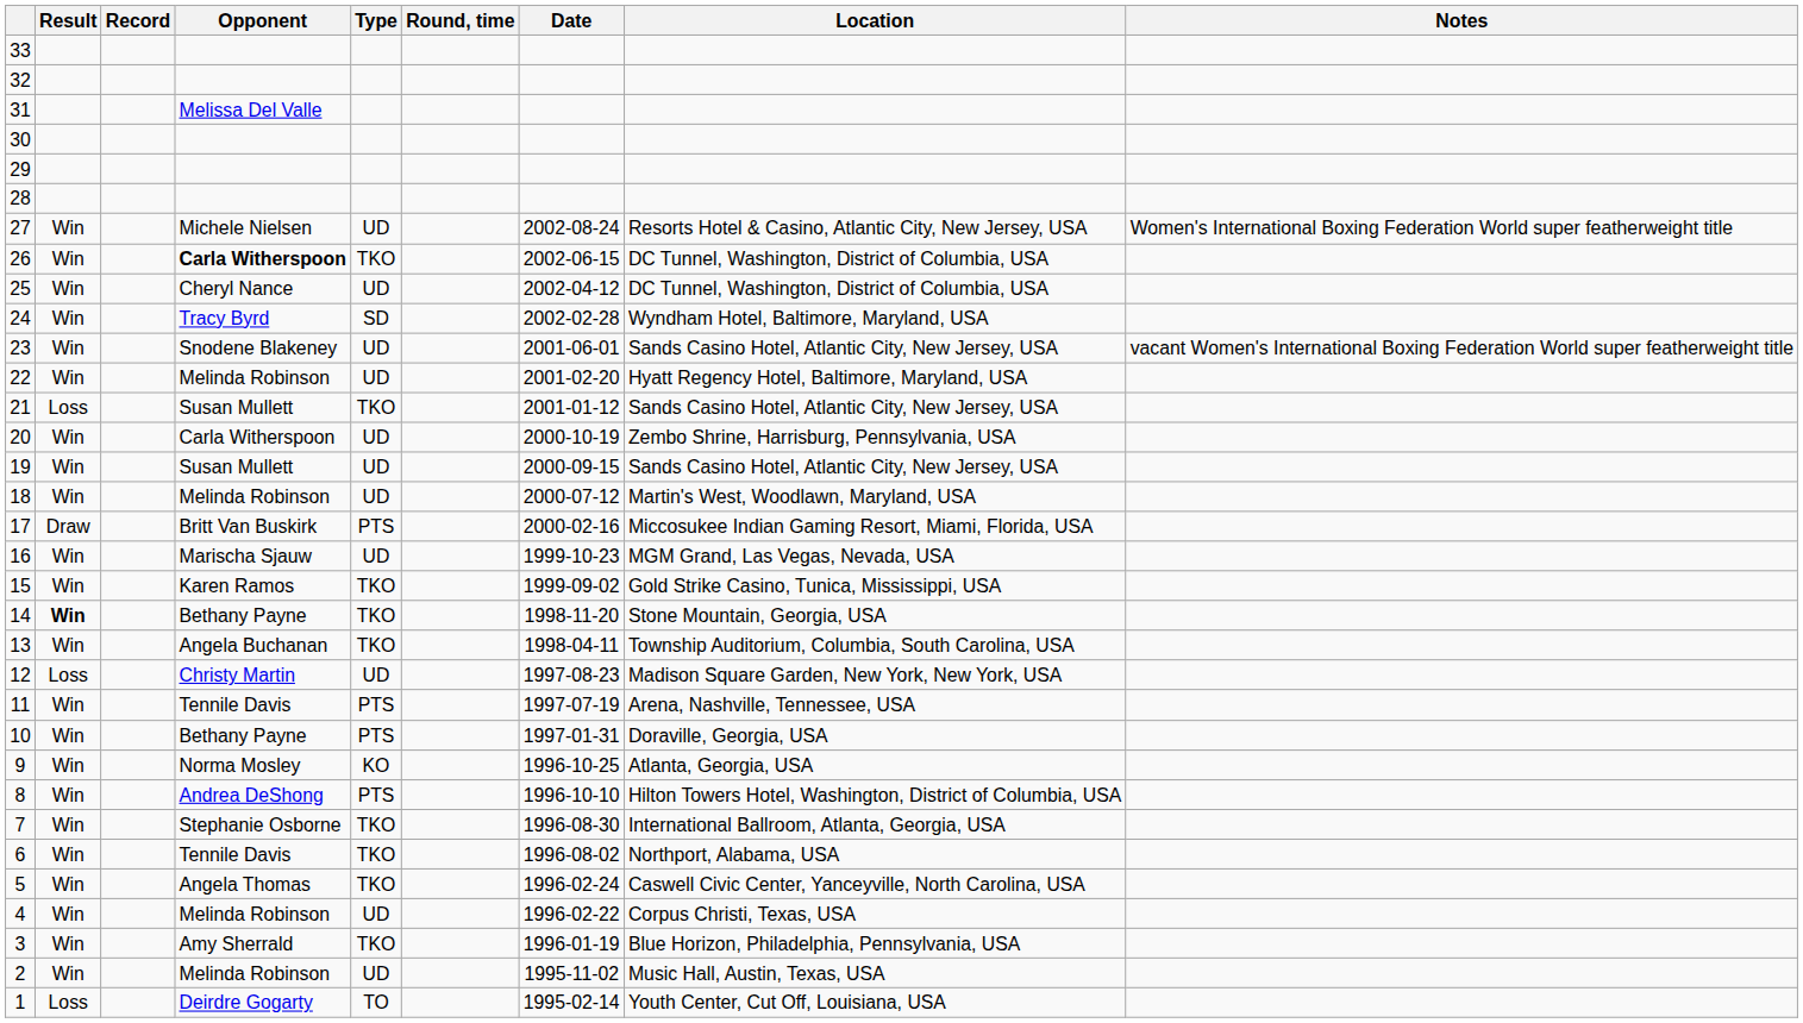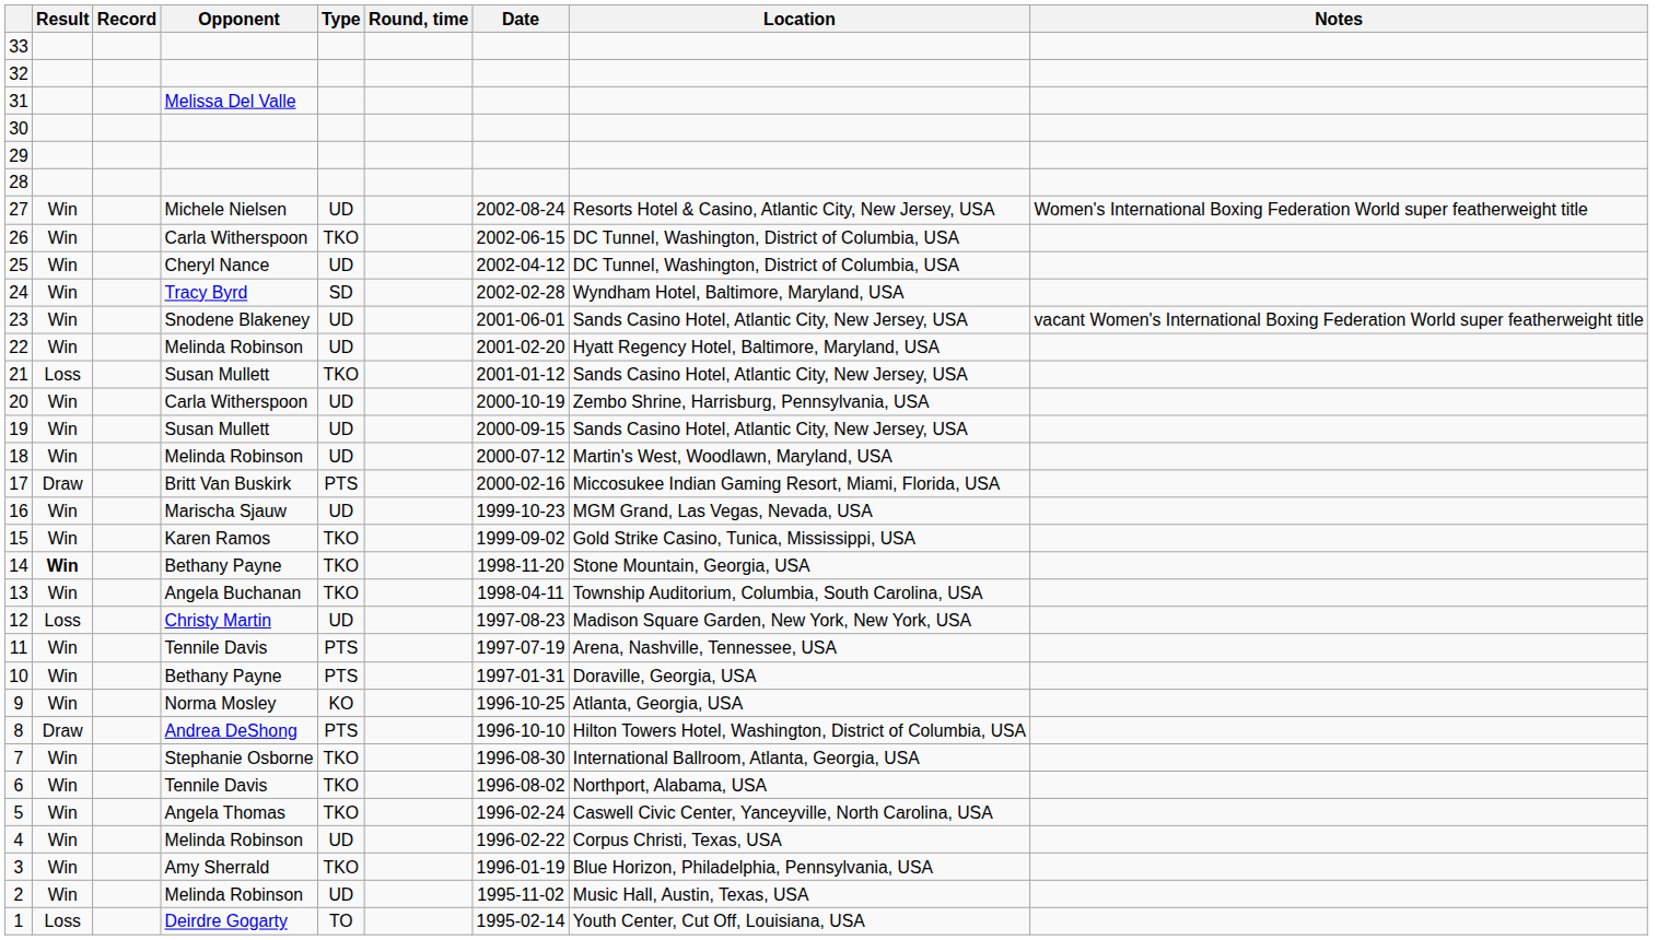26 | Opponent: bold -> normal
8 | Result: Win -> Draw
